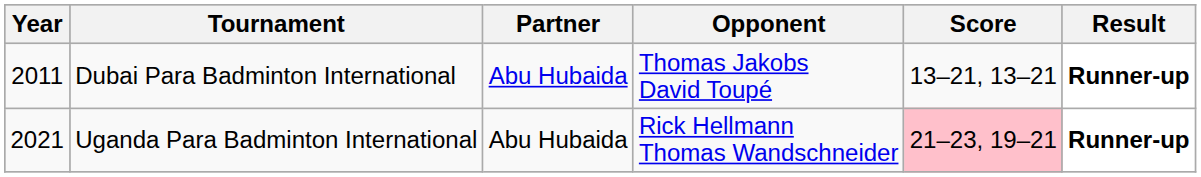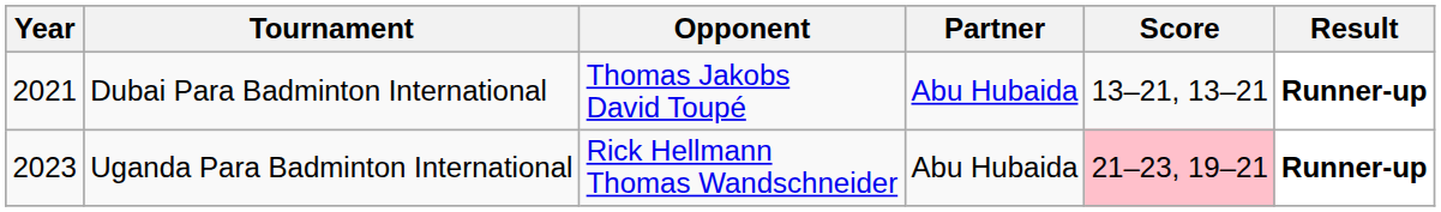columns swapped: Partner <-> Opponent
Dubai Para Badminton International | Year: 2011 -> 2021
Uganda Para Badminton International | Year: 2021 -> 2023
